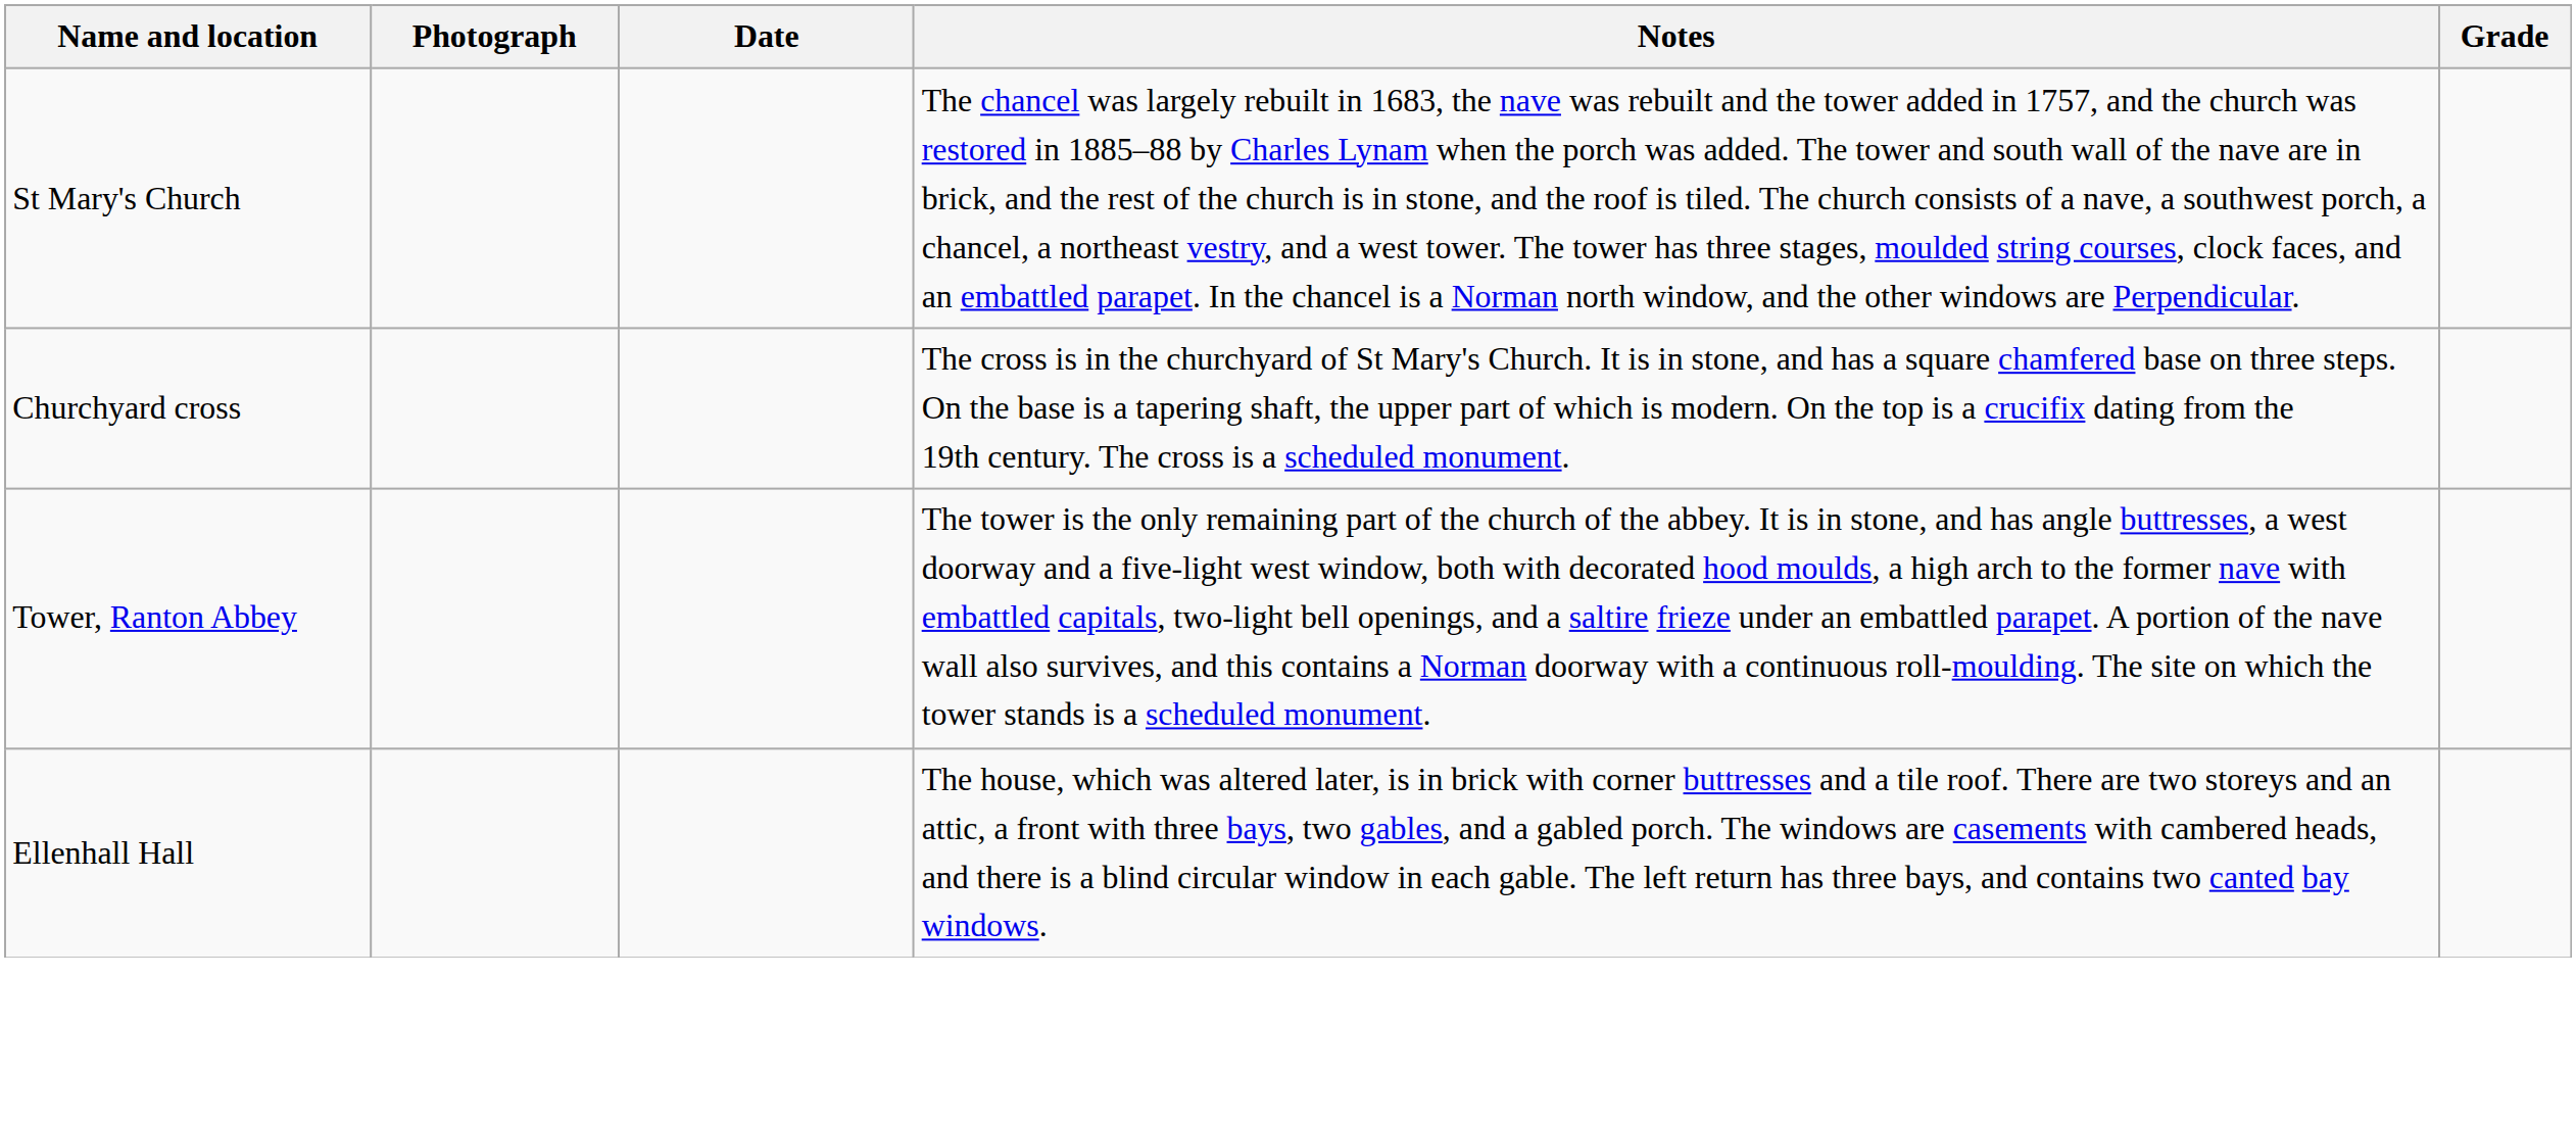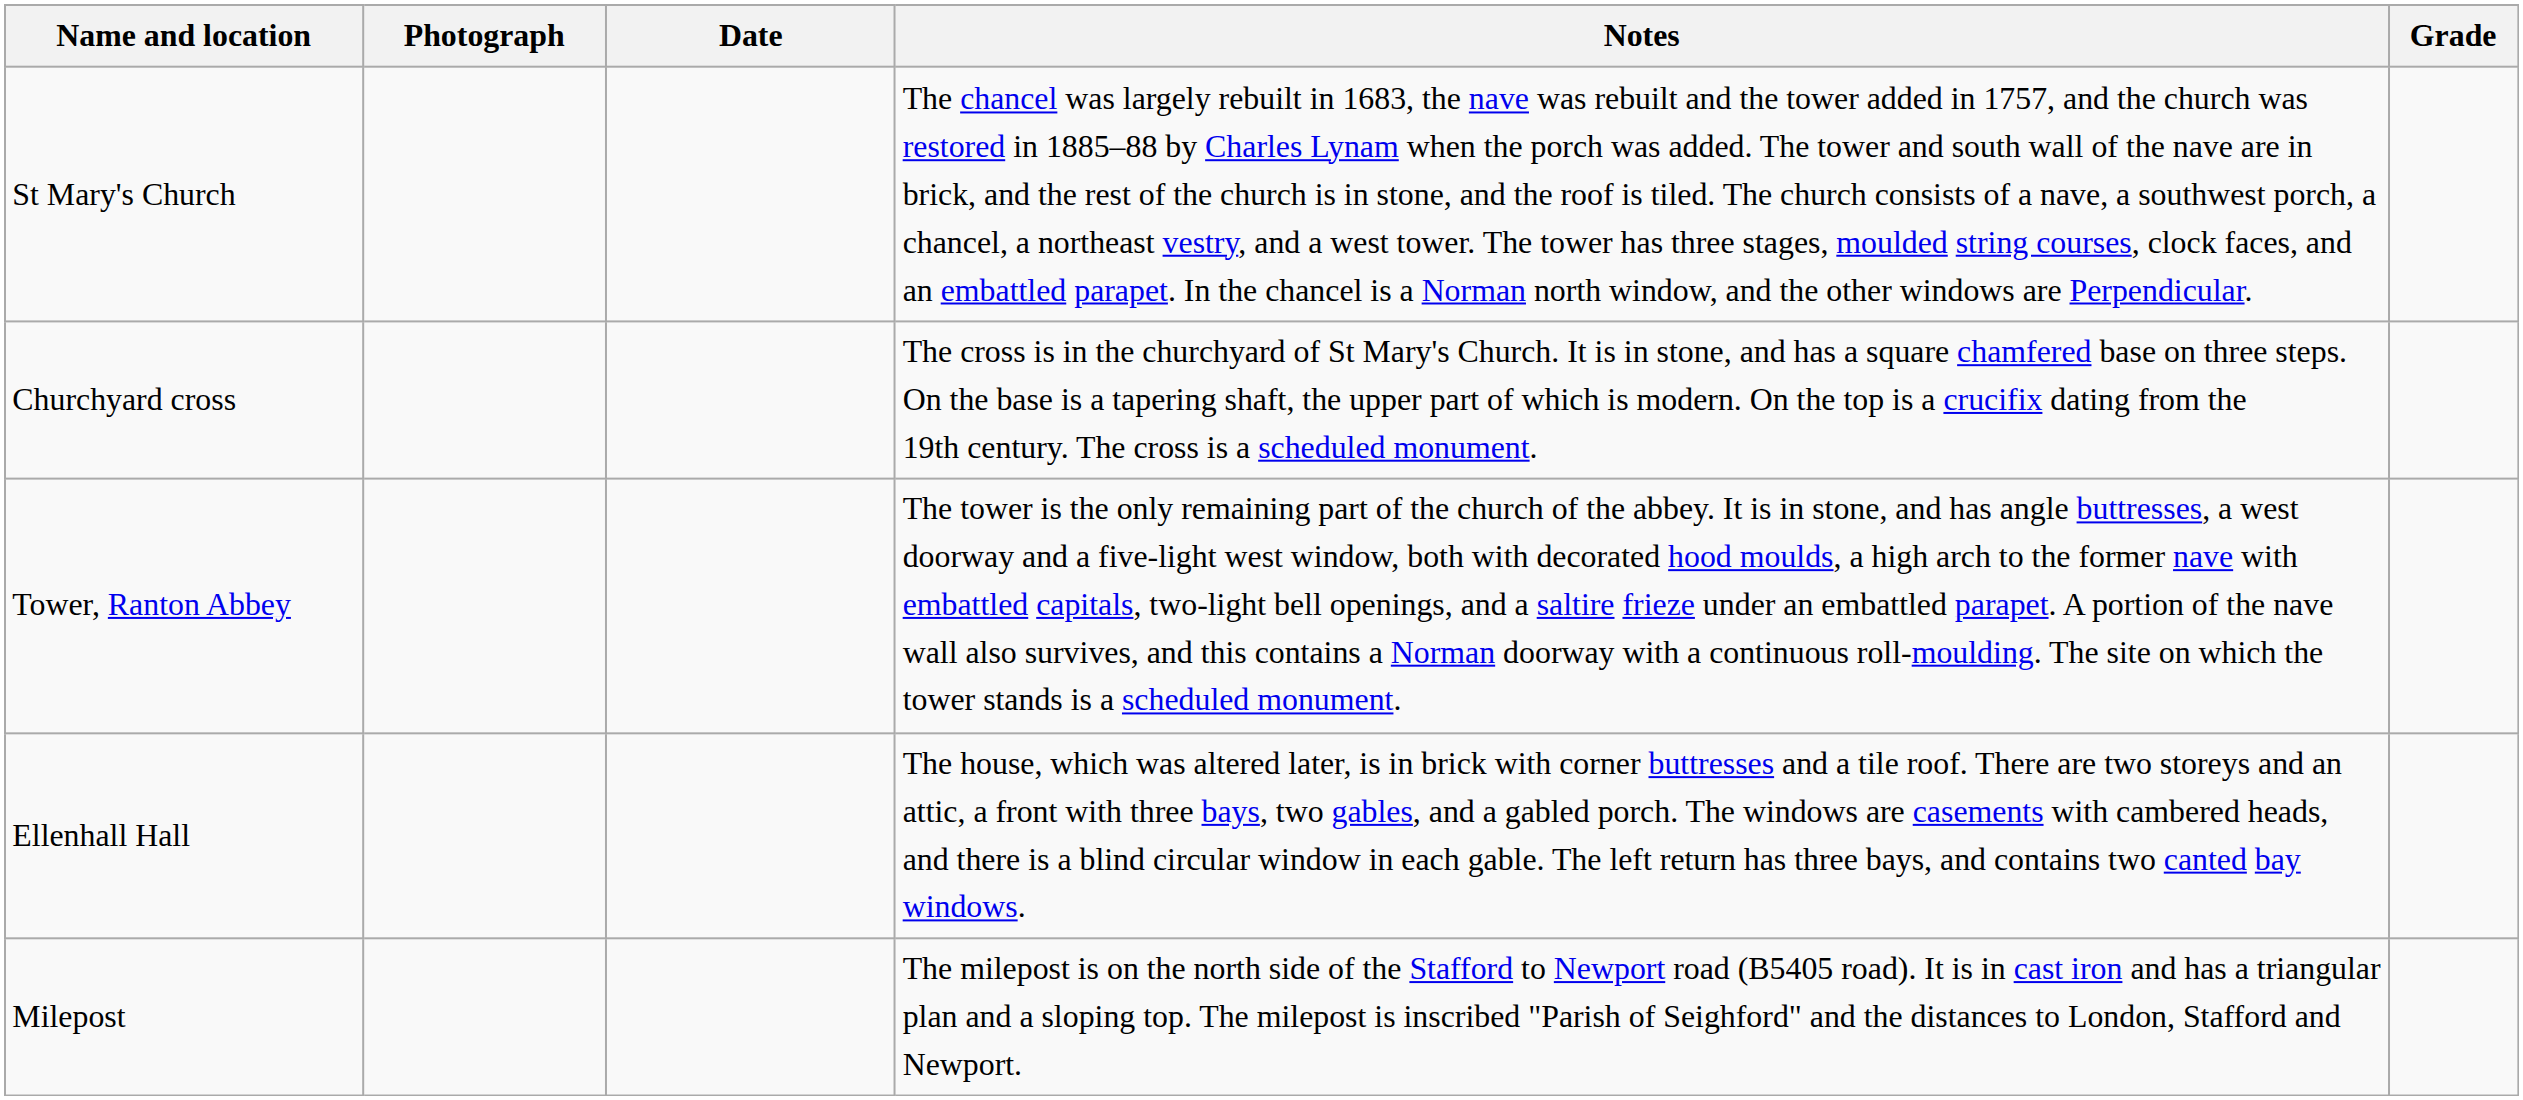+ row: Milepost | The milepost is on the north side of the Stafford to Newport road (B5405 road). It is in cast iron and has a triangular plan and a sloping top. The milepost is inscribed "Parish of Seighford" and the distances to London, Stafford and Newport.
